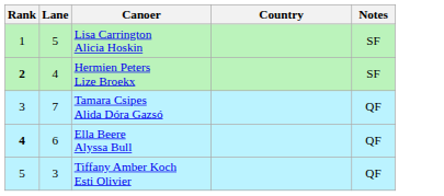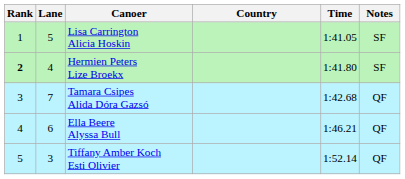+ column: Time | 1:41.05 | 1:41.80 | 1:42.68 | 1:46.21 | 1:52.14
Ella Beere Alyssa Bull | Rank: bold -> normal
